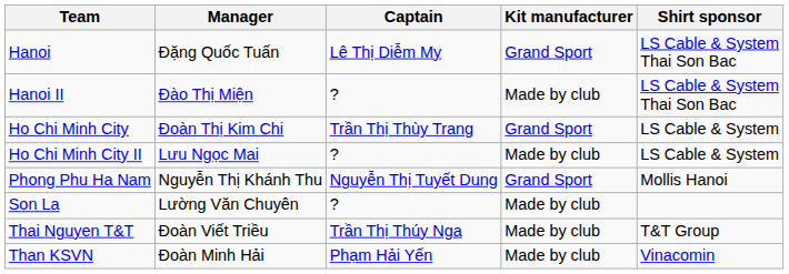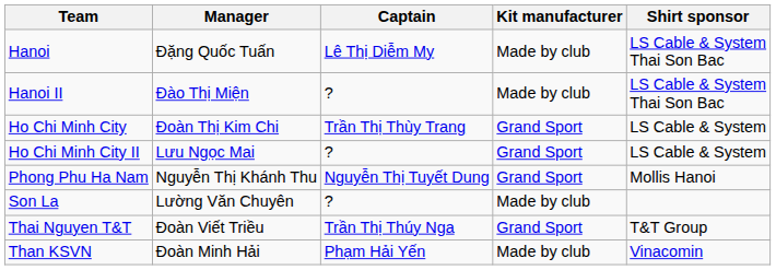Hanoi | Kit manufacturer: Grand Sport -> Made by club
Ho Chi Minh City II | Kit manufacturer: Made by club -> Grand Sport
Thai Nguyen T&T | Kit manufacturer: Made by club -> Grand Sport
